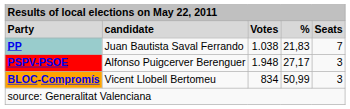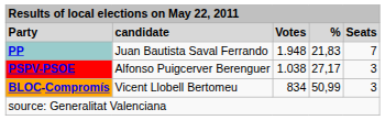PP | column 3: 1.038 -> 1.948
PSPV-PSOE | column 3: 1.948 -> 1.038
